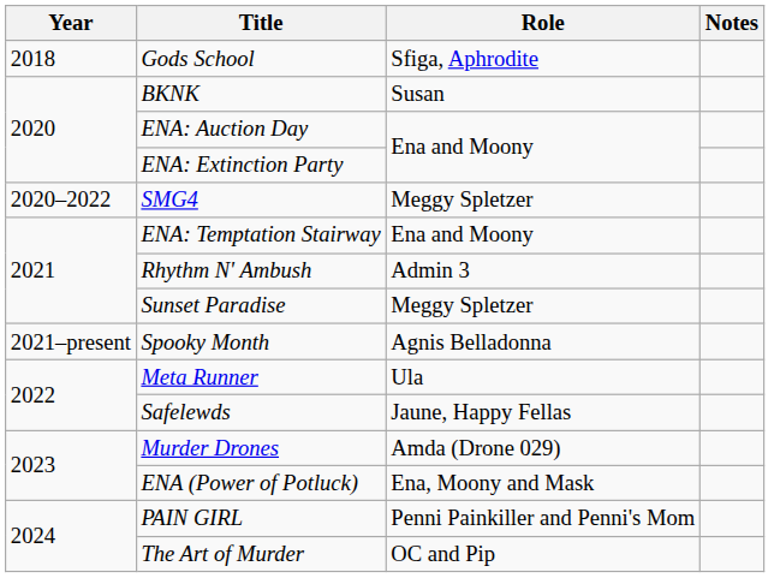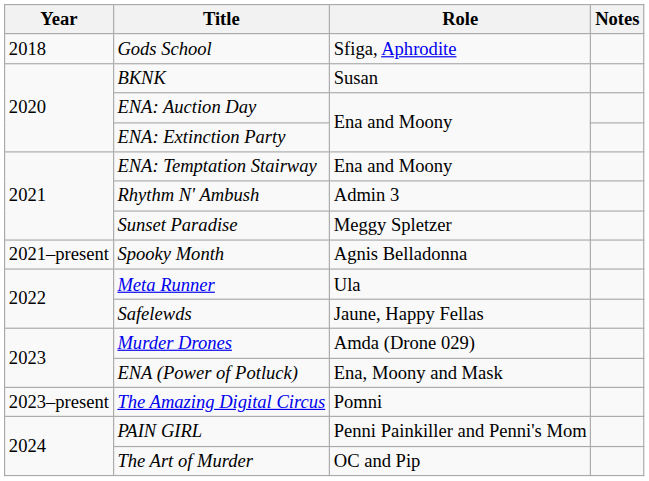- row: 2020–2022 | SMG4 | Meggy Spletzer
+ row: 2023–present | The Amazing Digital Circus | Pomni
